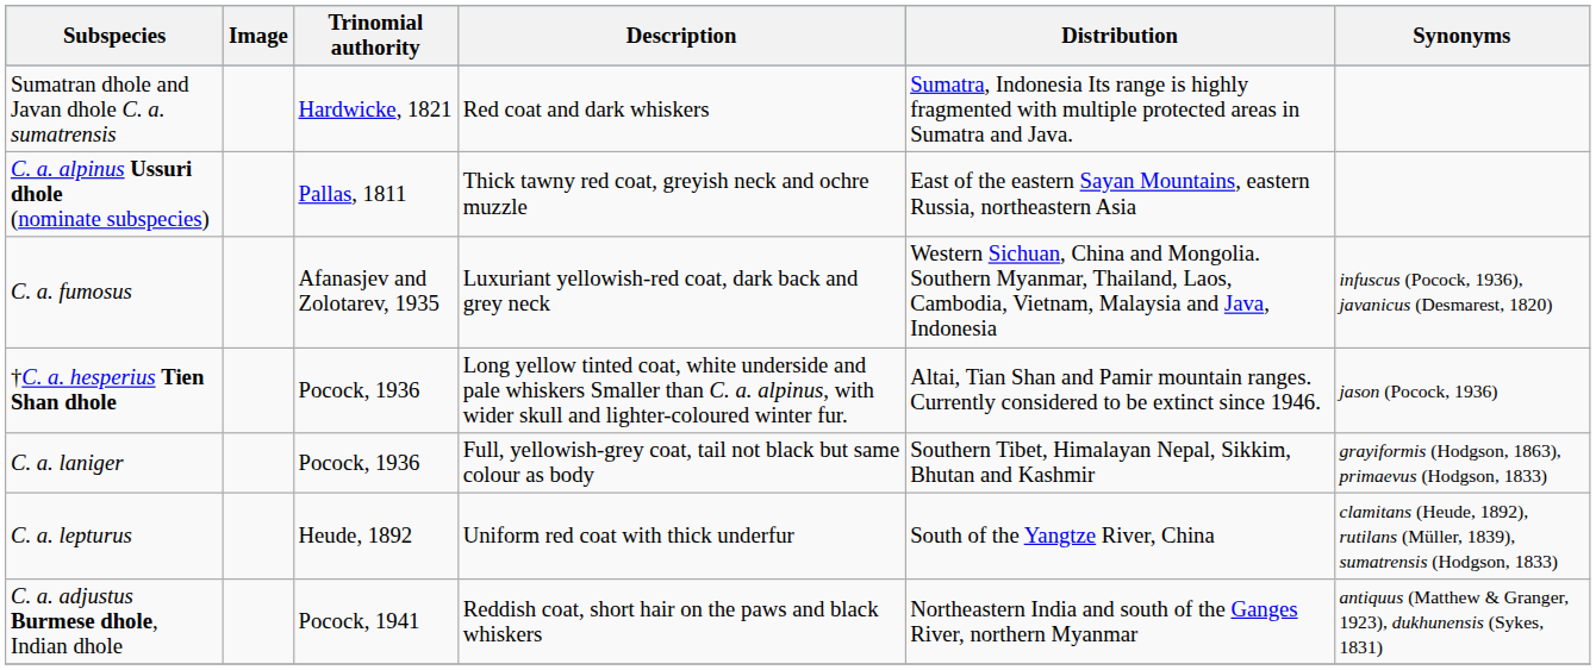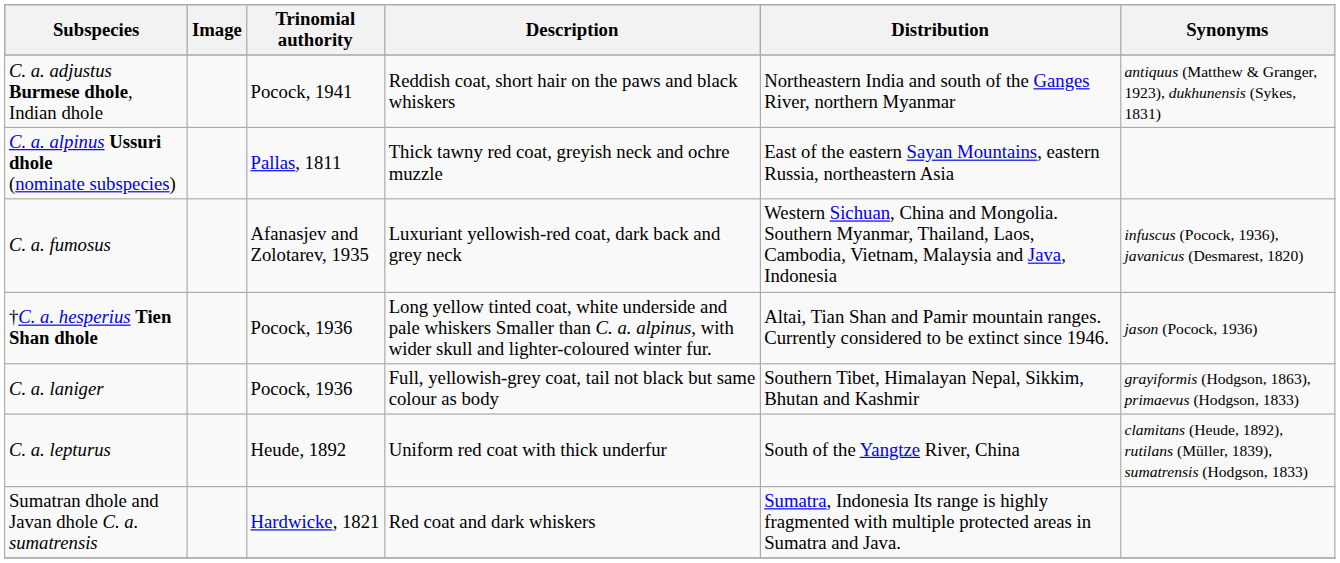rows swapped: C. a. adjustus Burmese dhole, Indian dhole <-> Sumatran dhole and Javan dhole C. a. sumatrensis
